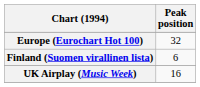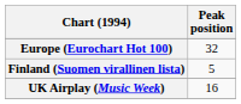Finland (Suomen virallinen lista) | Peak position: 6 -> 5
